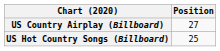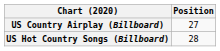US Hot Country Songs (Billboard) | Position: 25 -> 28
